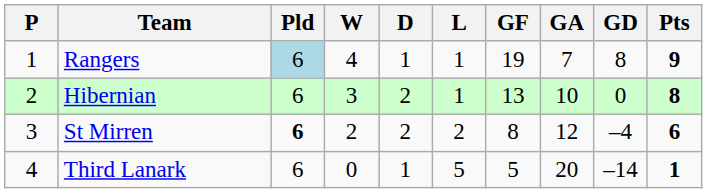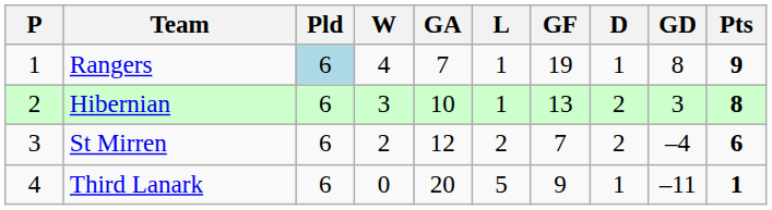columns swapped: D <-> GA
Hibernian | GD: 0 -> 3
St Mirren | Pld: bold -> normal
St Mirren | GF: 8 -> 7
Third Lanark | GF: 5 -> 9
Third Lanark | GD: –14 -> –11
